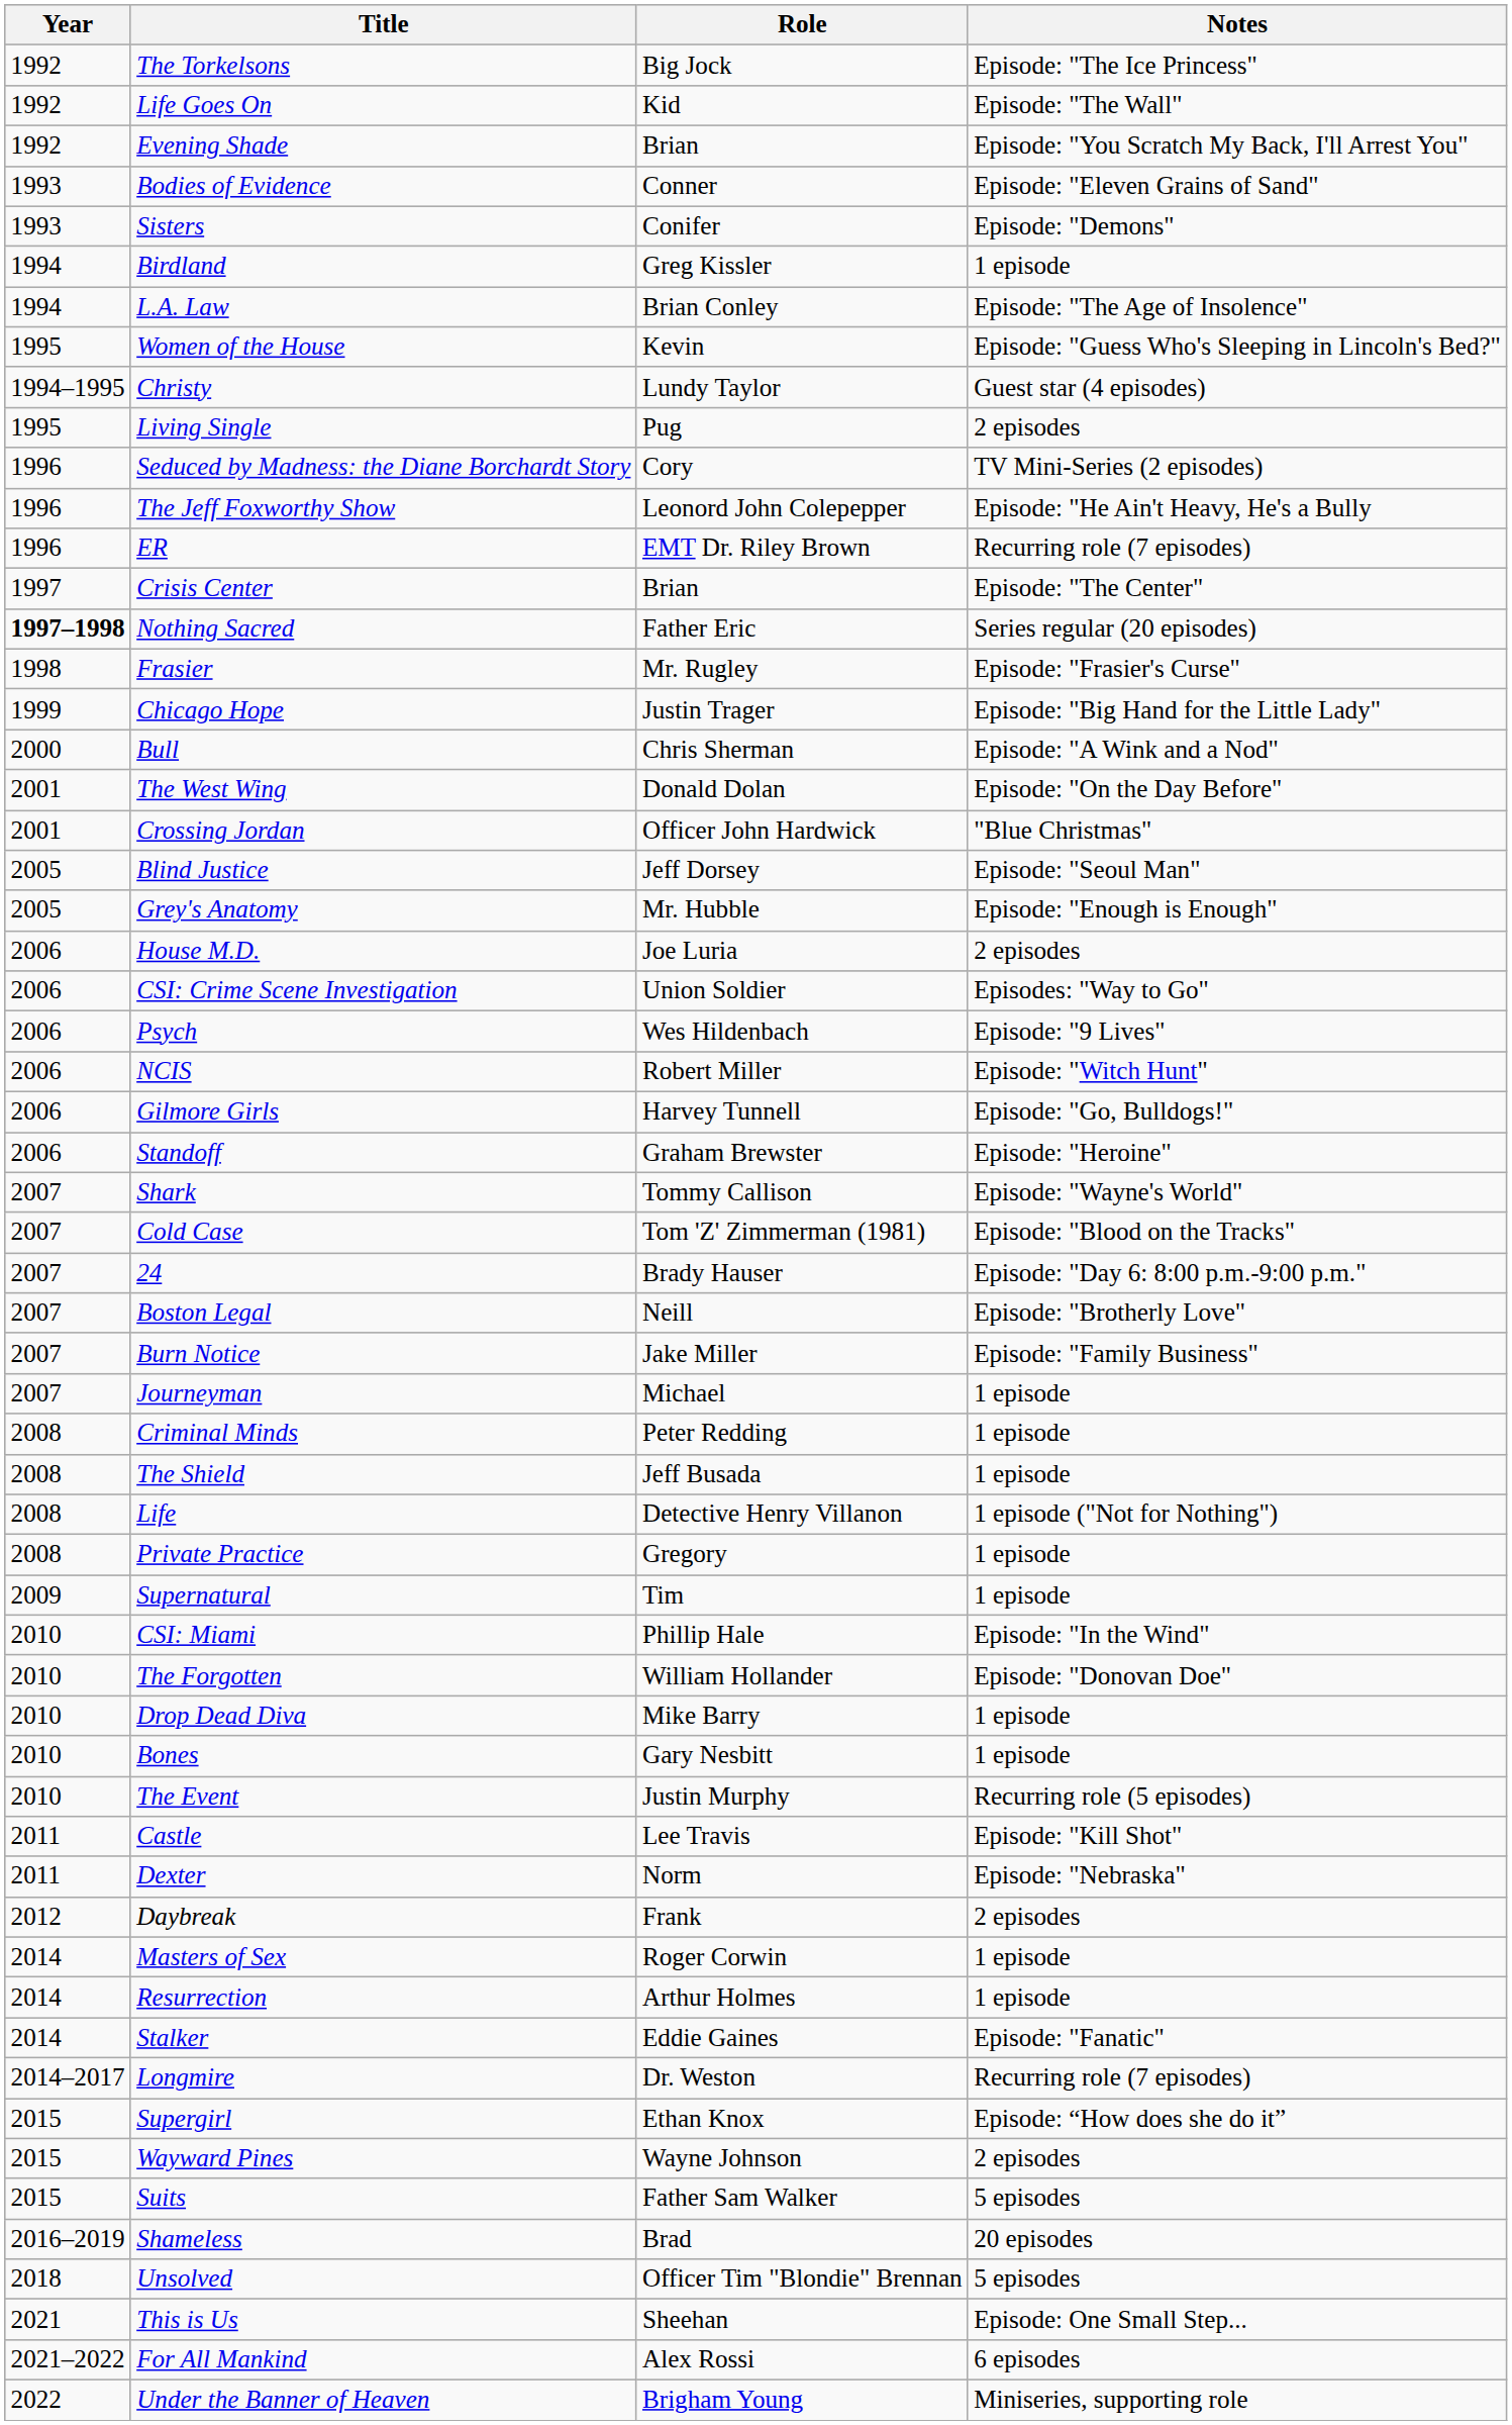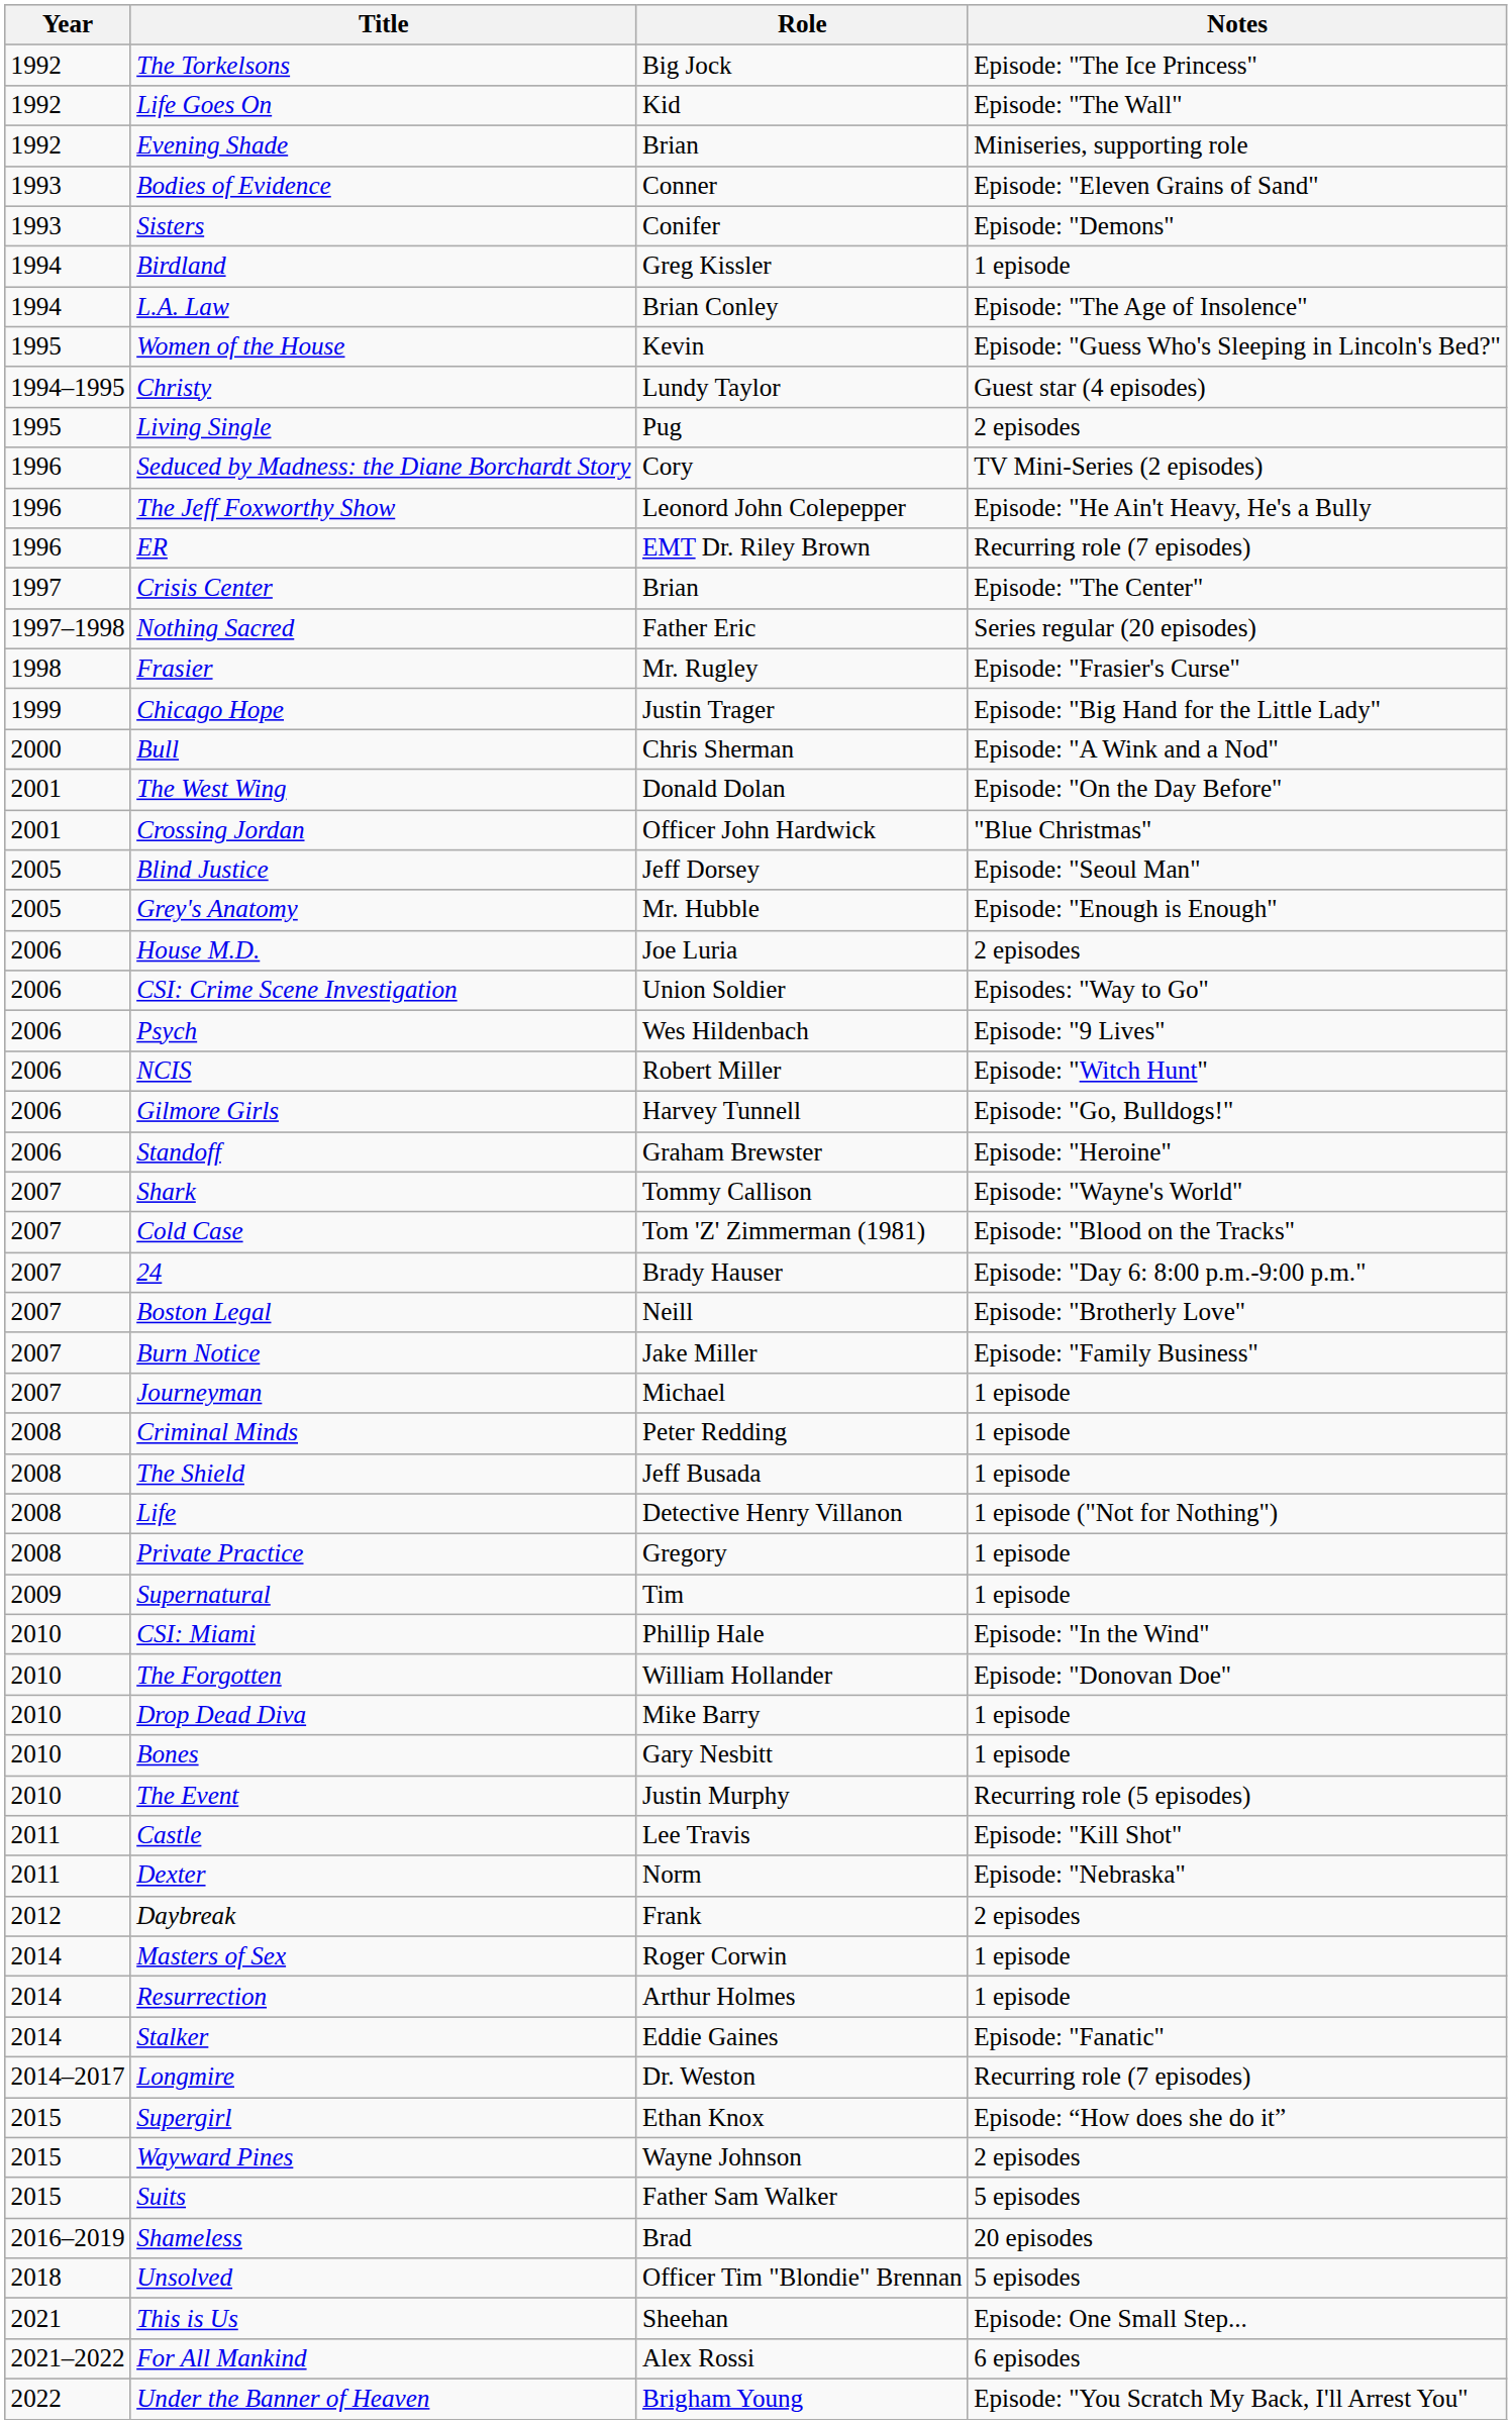Evening Shade | Notes: Episode: "You Scratch My Back, I'll Arrest You" -> Miniseries, supporting role
Nothing Sacred | Year: bold -> normal
Under the Banner of Heaven | Notes: Miniseries, supporting role -> Episode: "You Scratch My Back, I'll Arrest You"
